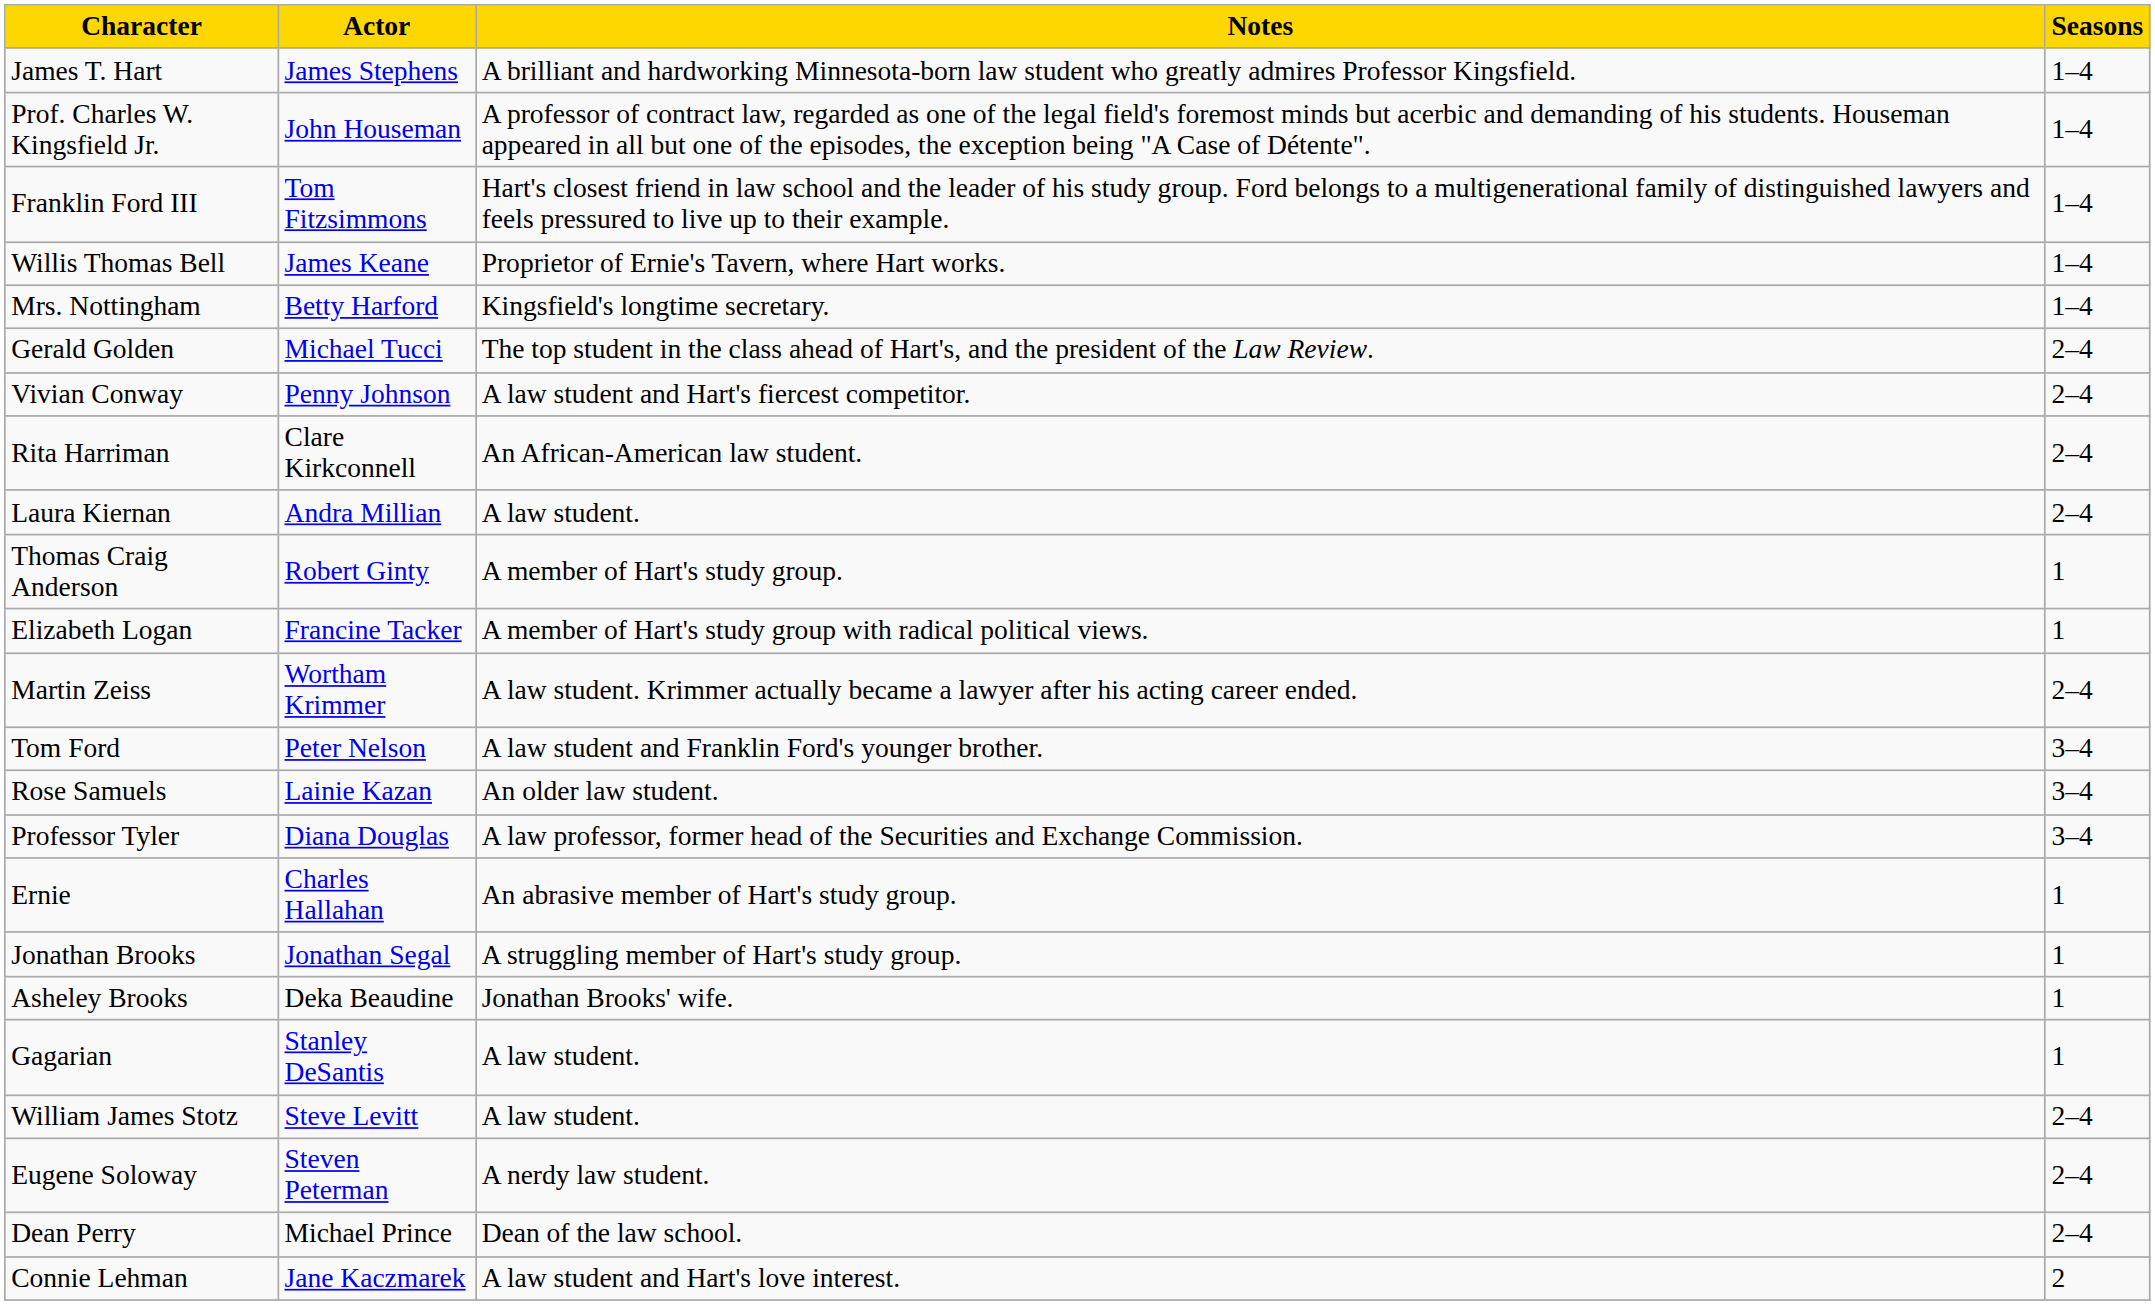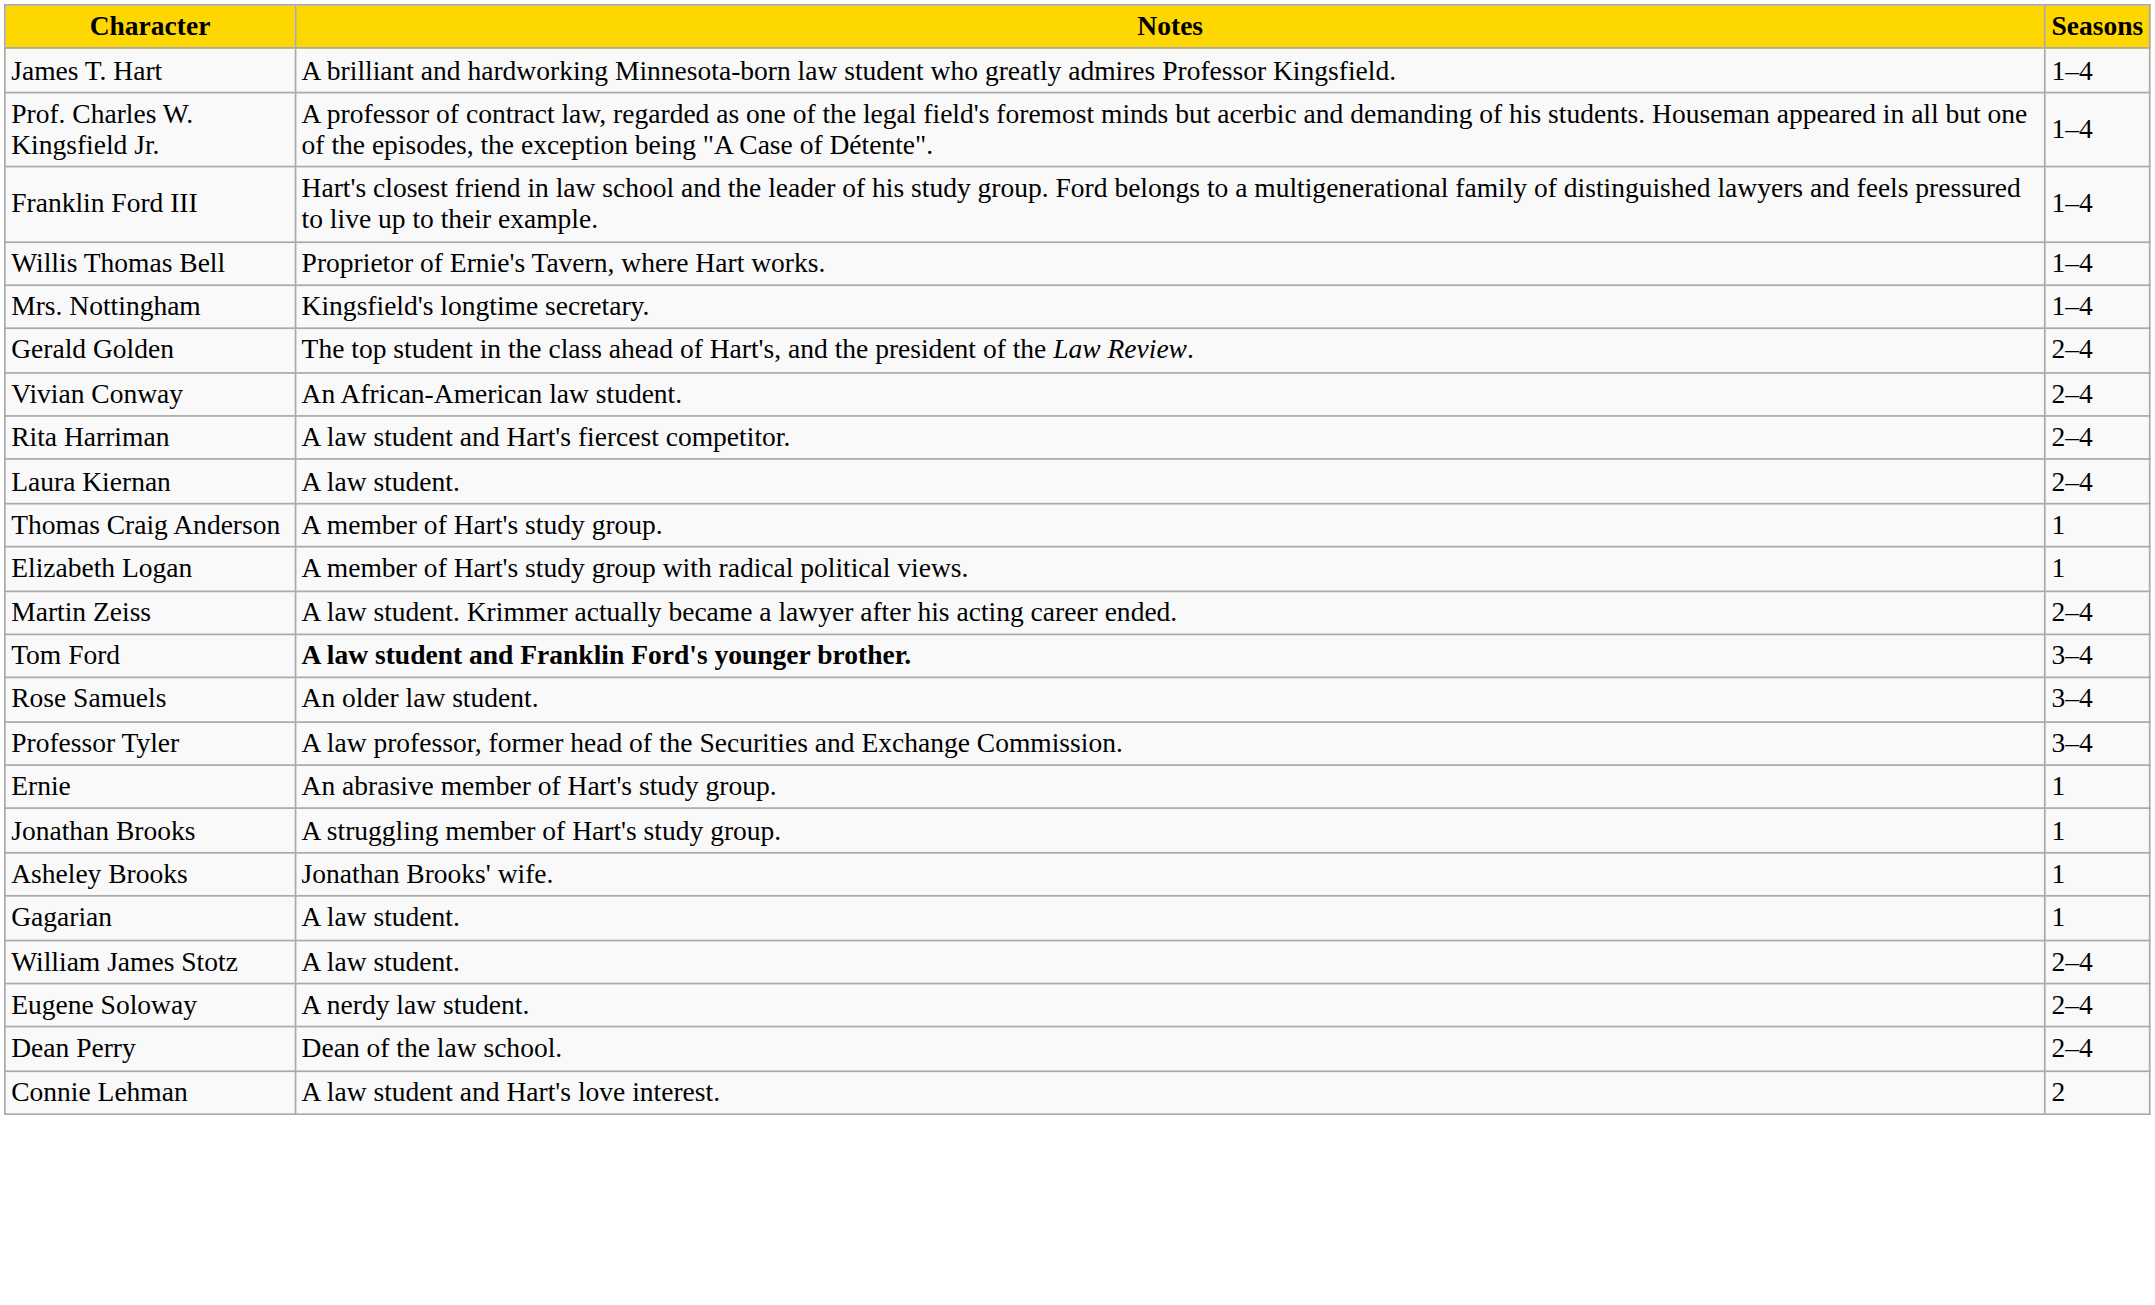- column: Actor | James Stephens | John Houseman | Tom Fitzsimmons | James Keane | Betty Harford | Michael Tucci | Penny Johnson | Clare Kirkconnell | Andra Millian | Robert Ginty | Francine Tacker | Wortham Krimmer | Peter Nelson | Lainie Kazan | Diana Douglas | Charles Hallahan | Jonathan Segal | Deka Beaudine | Stanley DeSantis | Steve Levitt | Steven Peterman | Michael Prince | Jane Kaczmarek
Vivian Conway | Notes: A law student and Hart's fiercest competitor. -> An African-American law student.
Rita Harriman | Notes: An African-American law student. -> A law student and Hart's fiercest competitor.
Tom Ford | Notes: normal -> bold
